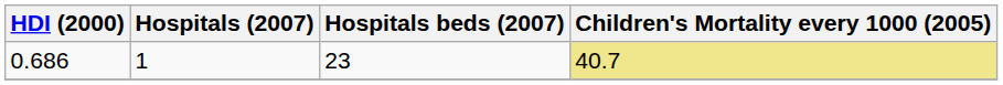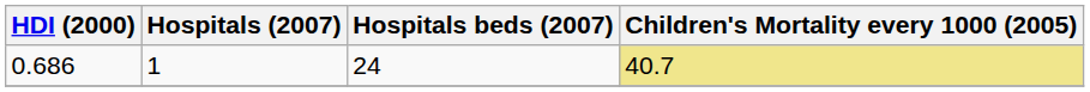0.686 | Hospitals beds (2007): 23 -> 24
